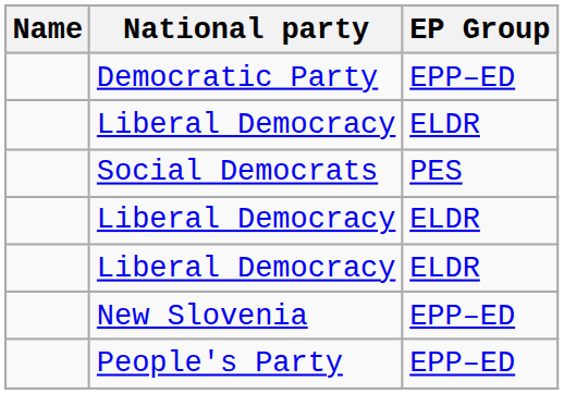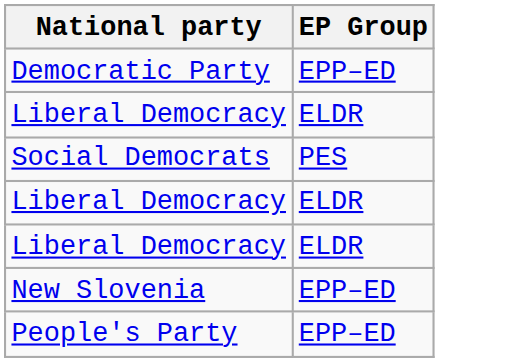- column: Name
